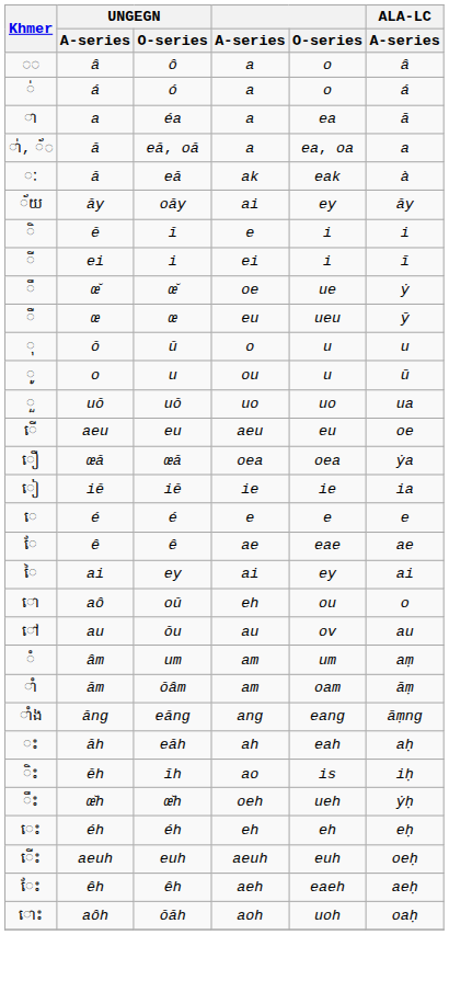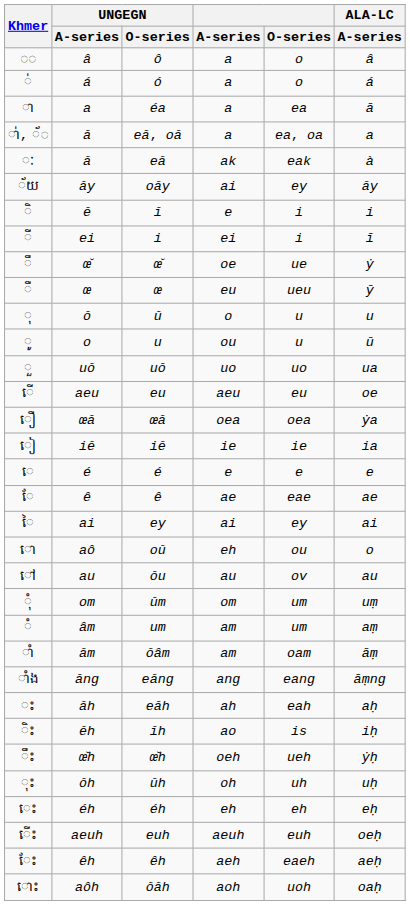+ row: ុំ | om | ŭm | om | um | uṃ
+ row: ុះ | ŏh | ŭh | oh | uh | uḥ
